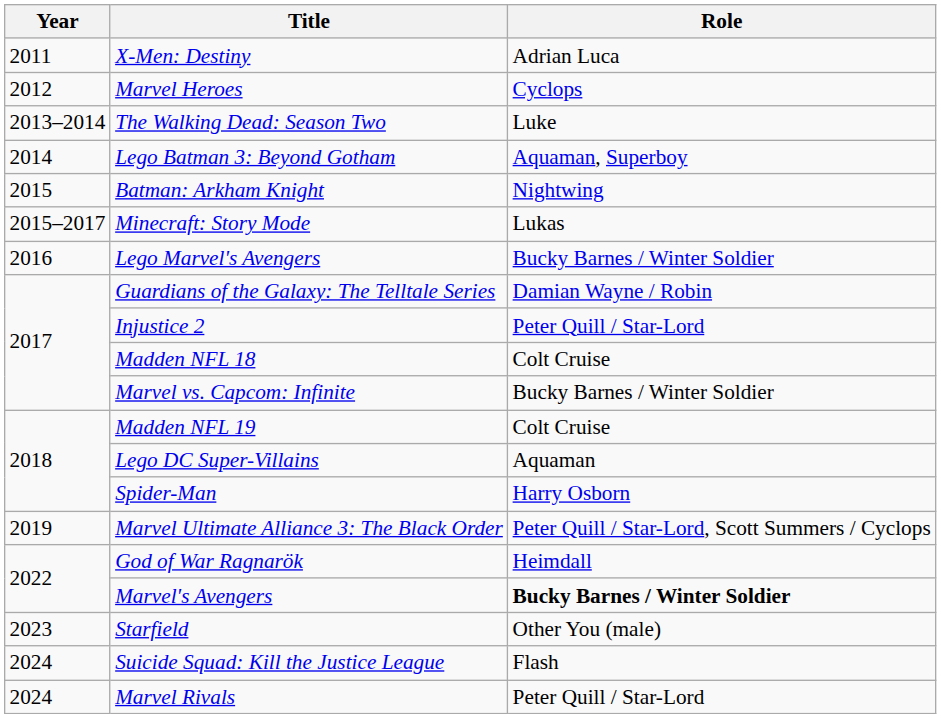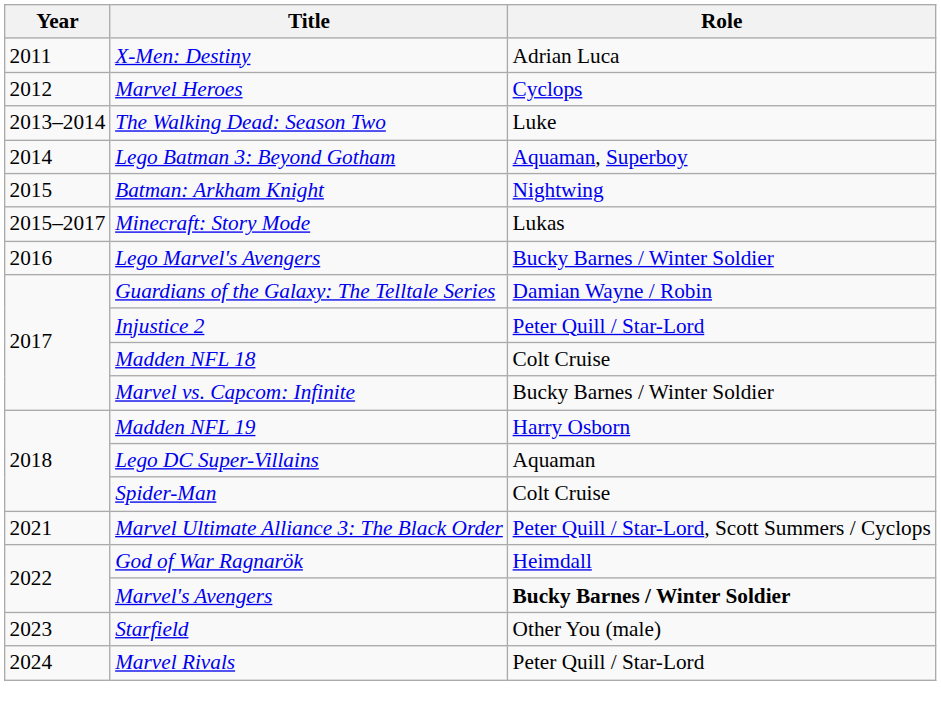Madden NFL 19 | Role: Colt Cruise -> Harry Osborn
Spider-Man | Role: Harry Osborn -> Colt Cruise
Marvel Ultimate Alliance 3: The Black Order | Year: 2019 -> 2021
- row: 2024 | Suicide Squad: Kill the Justice League | Flash
